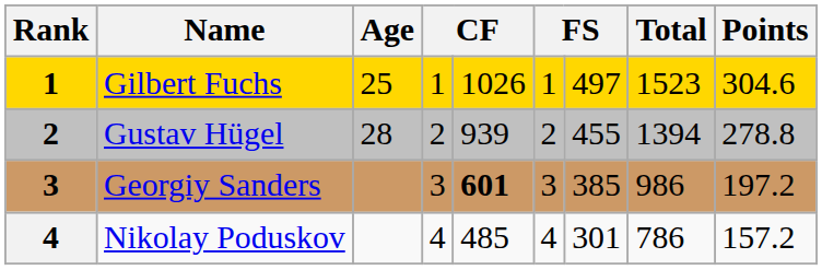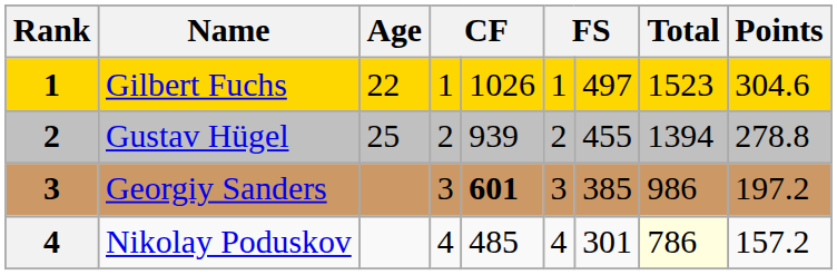Gilbert Fuchs | Age: 25 -> 22
Gustav Hügel | Age: 28 -> 25
Nikolay Poduskov | Total: no background -> lightyellow background
